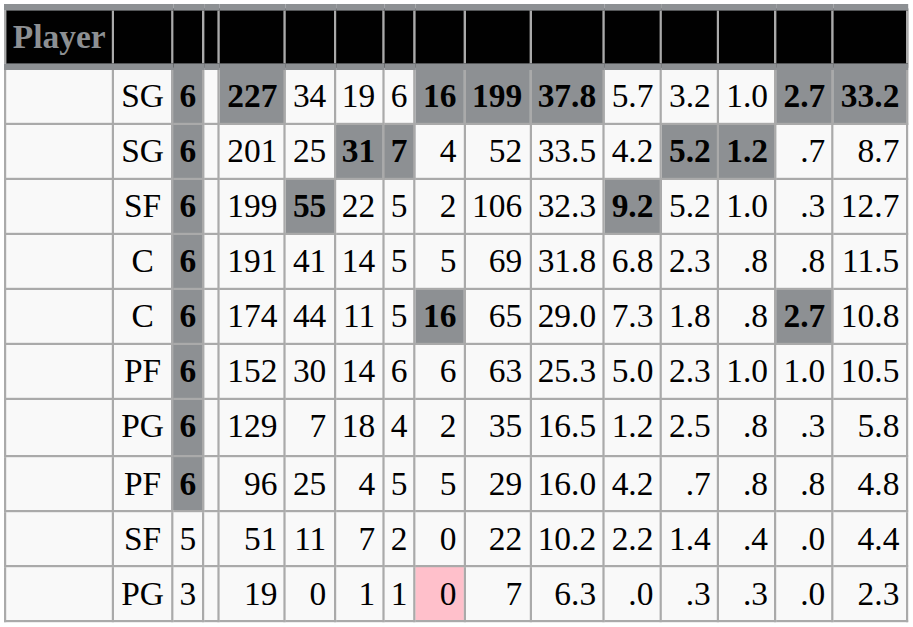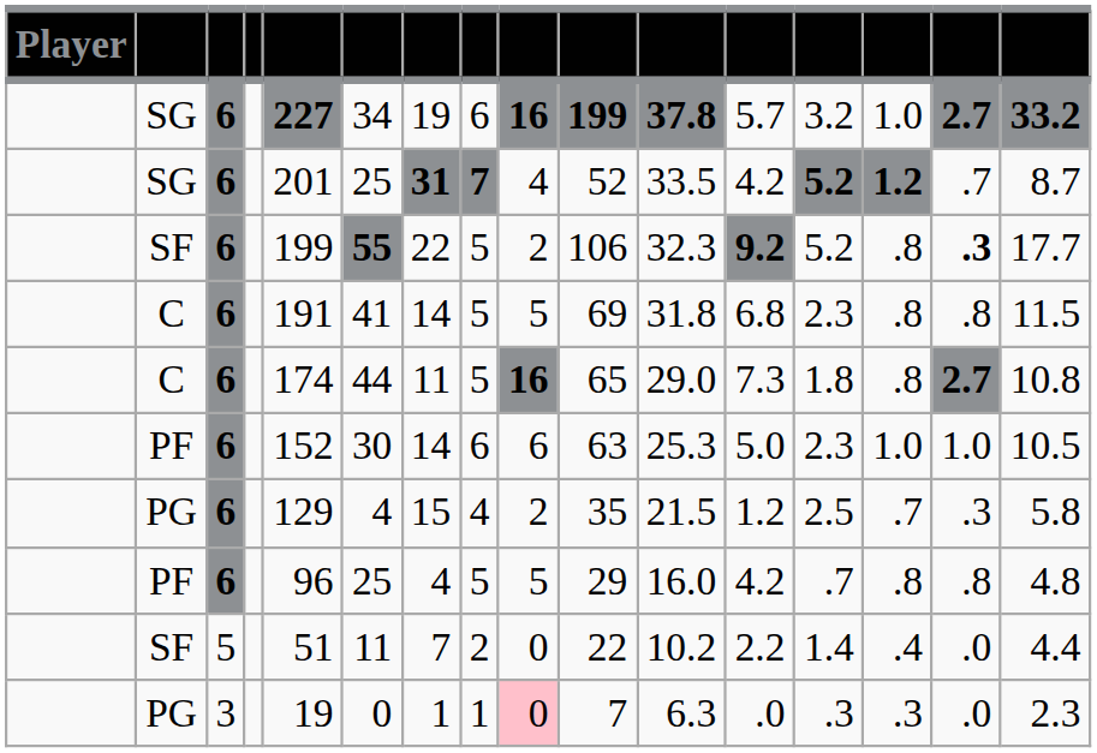SF / 6 | column 14: 1.0 -> .8
SF / 6 | column 15: normal -> bold
SF / 6 | column 16: 12.7 -> 17.7
PG / 6 | column 6: 7 -> 4
PG / 6 | column 7: 18 -> 15
PG / 6 | column 11: 16.5 -> 21.5
PG / 6 | column 14: .8 -> .7
